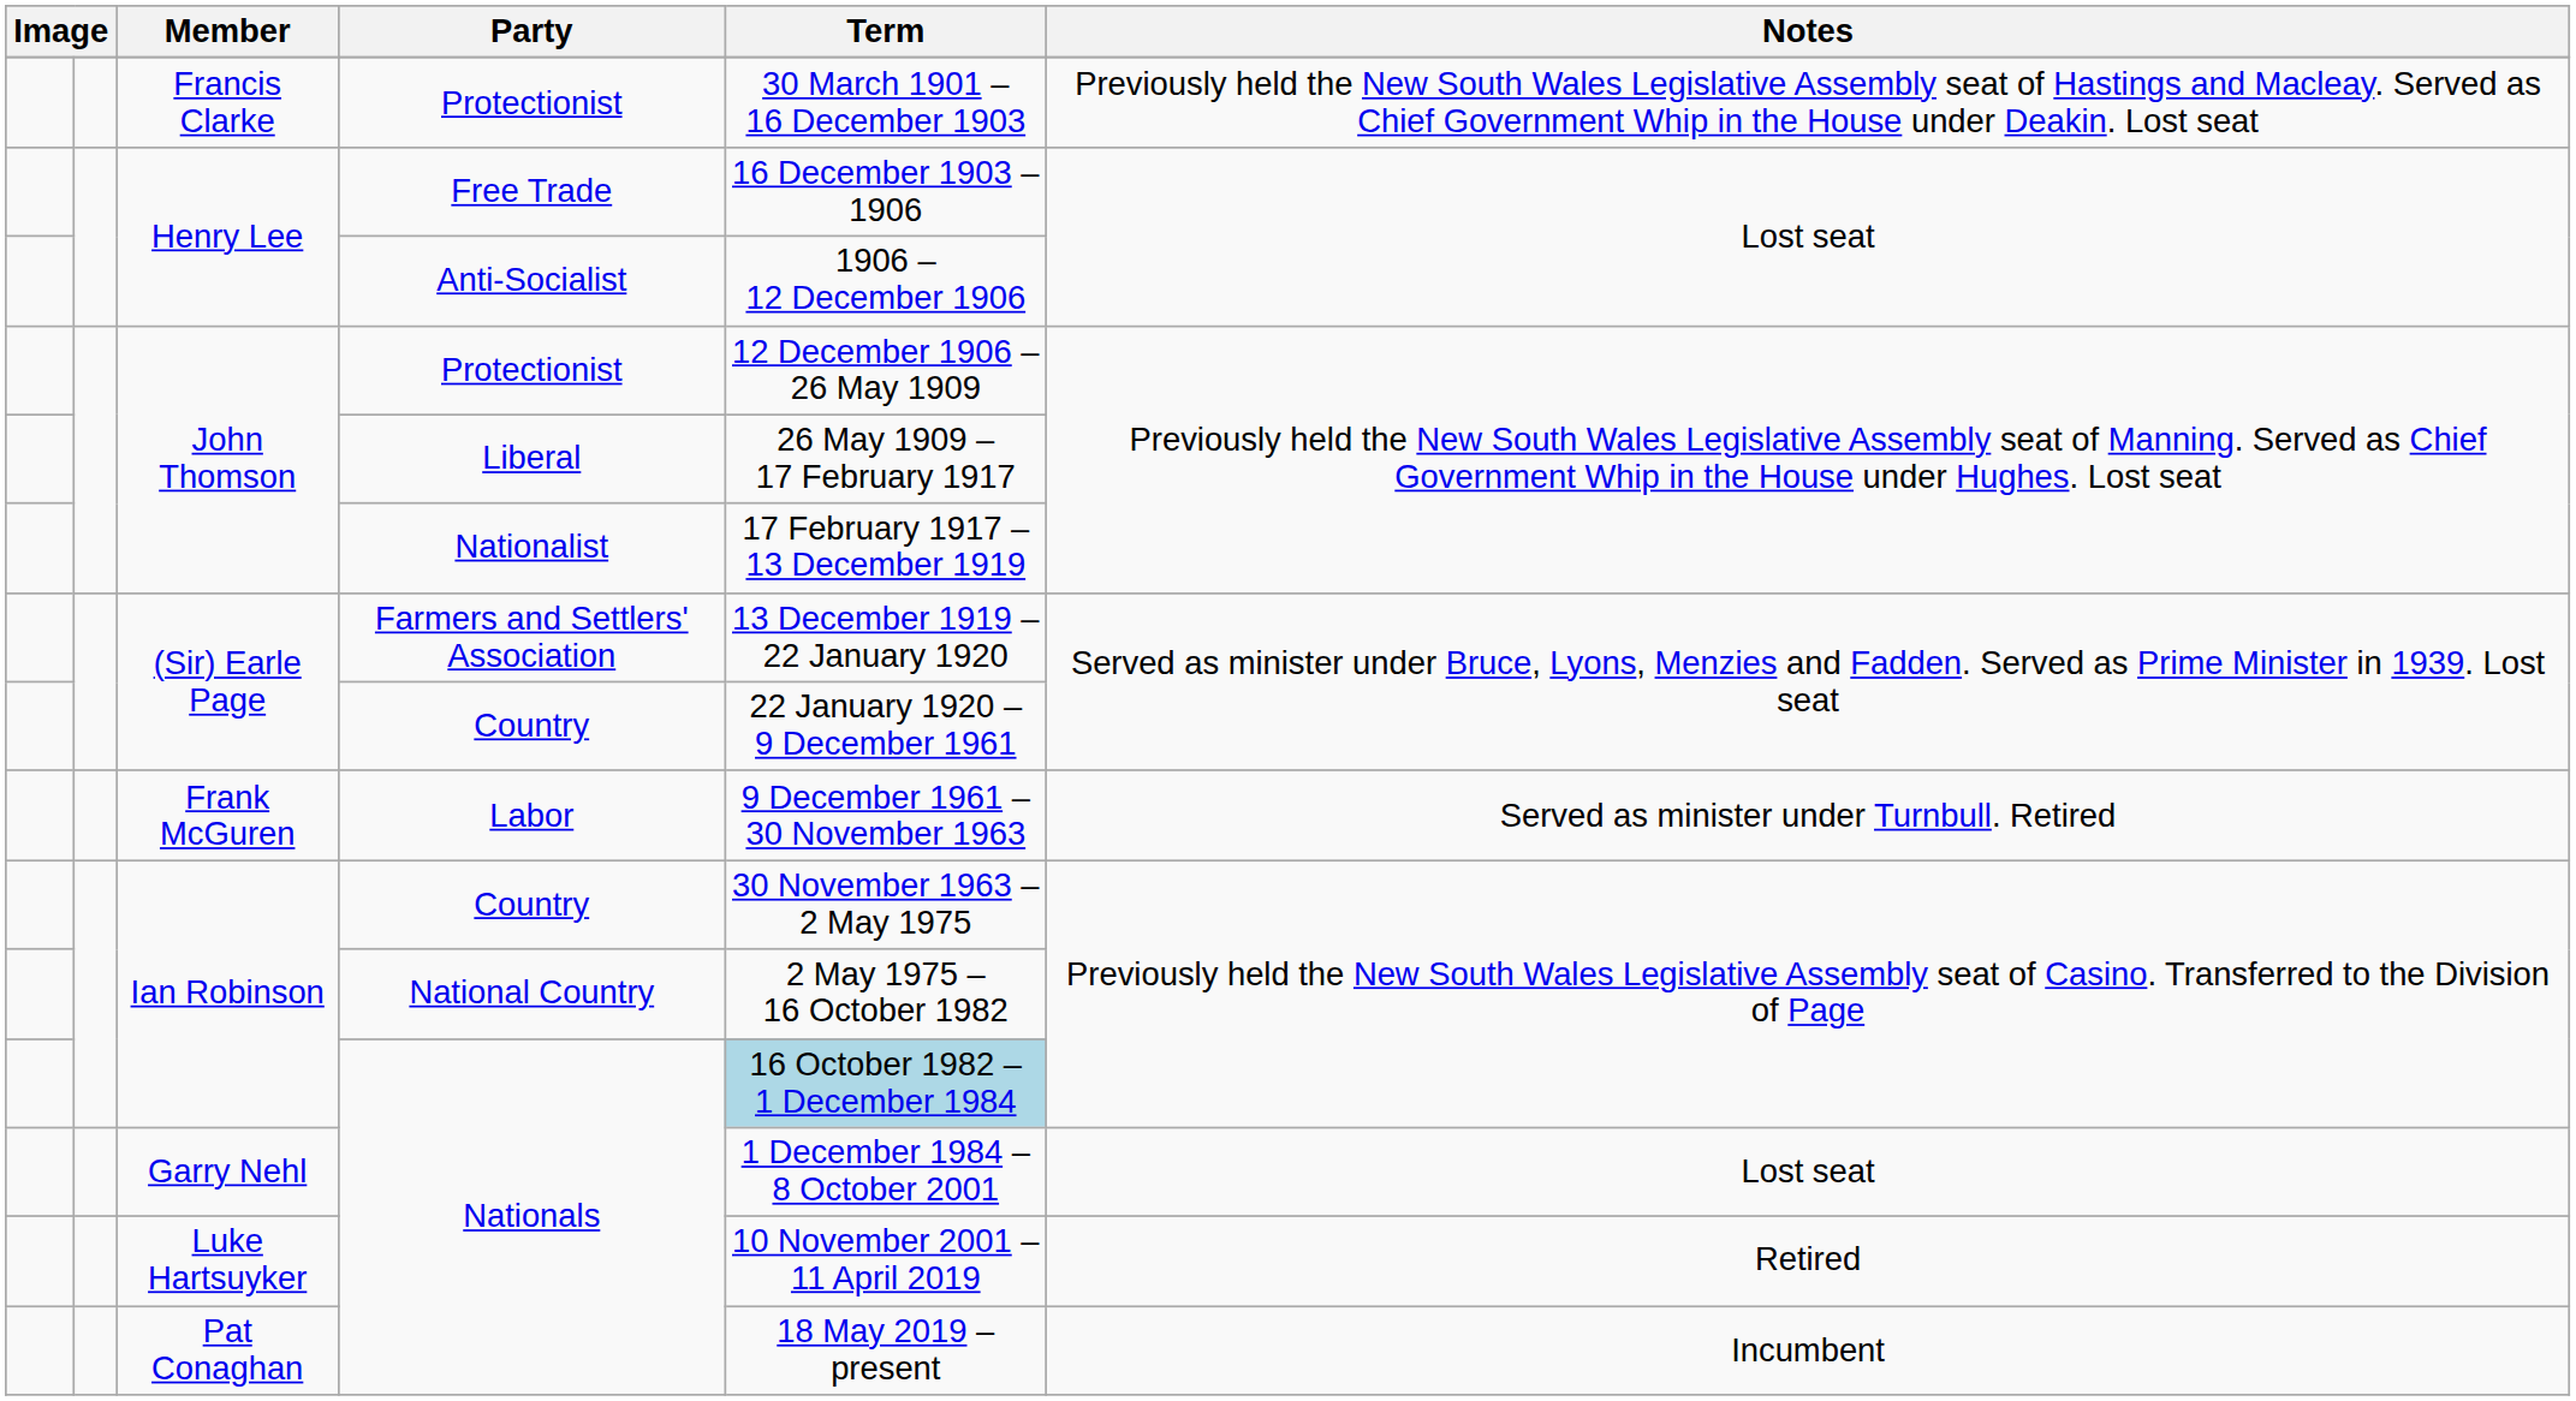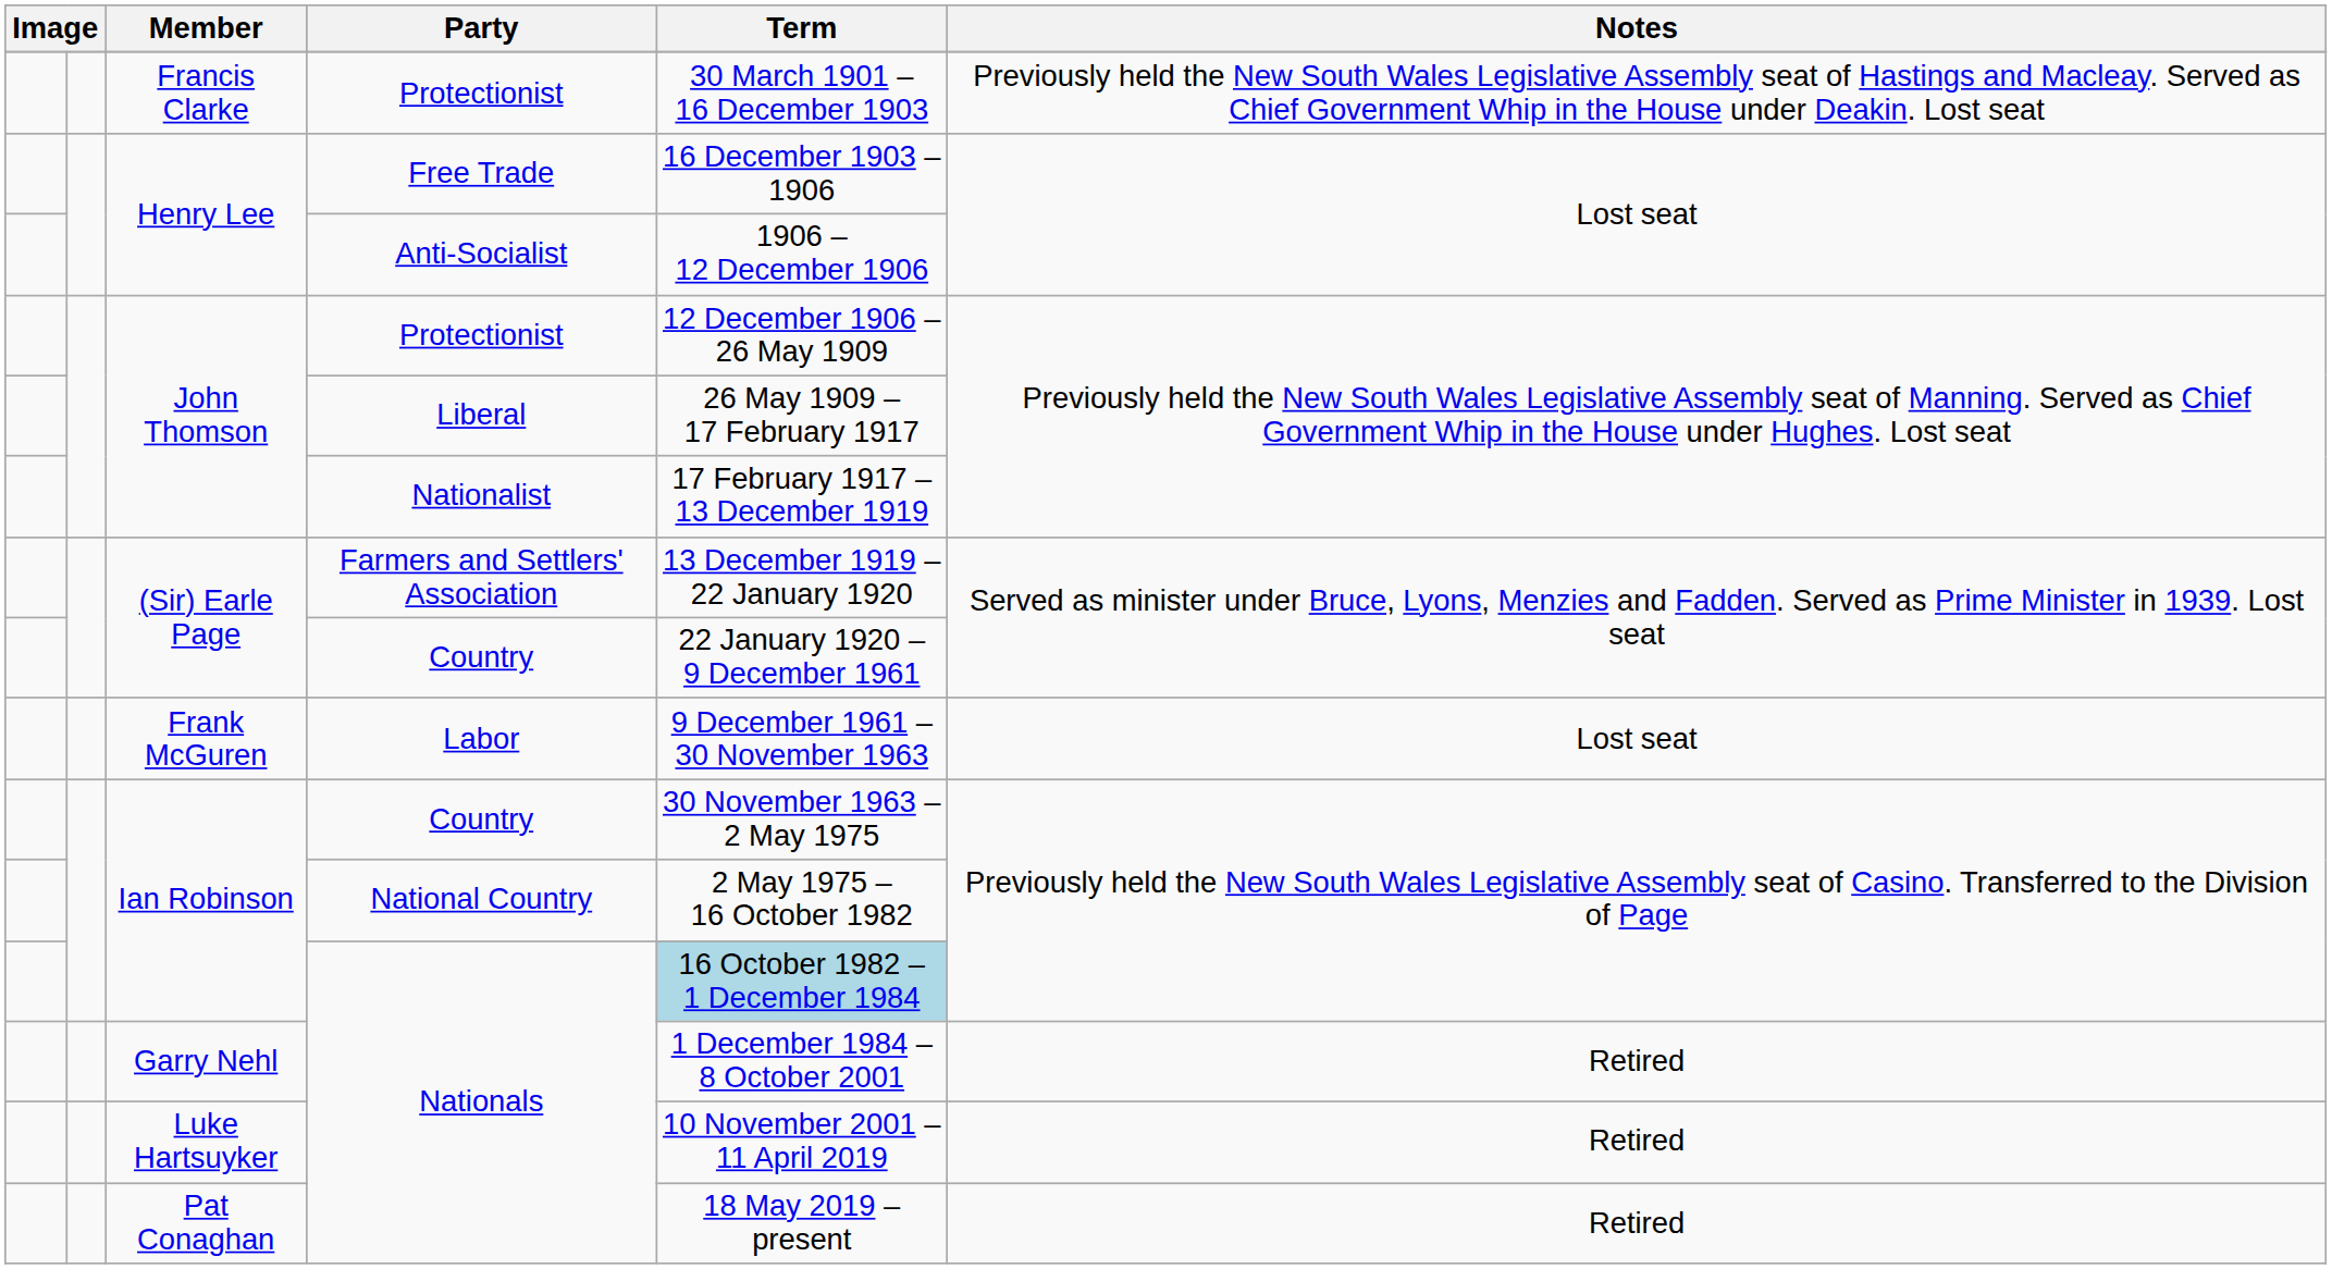Labor | Notes: Served as minister under Turnbull. Retired -> Lost seat
Garry Nehl / Nationals | Notes: Lost seat -> Retired
Pat Conaghan / Nationals | Notes: Incumbent -> Retired
